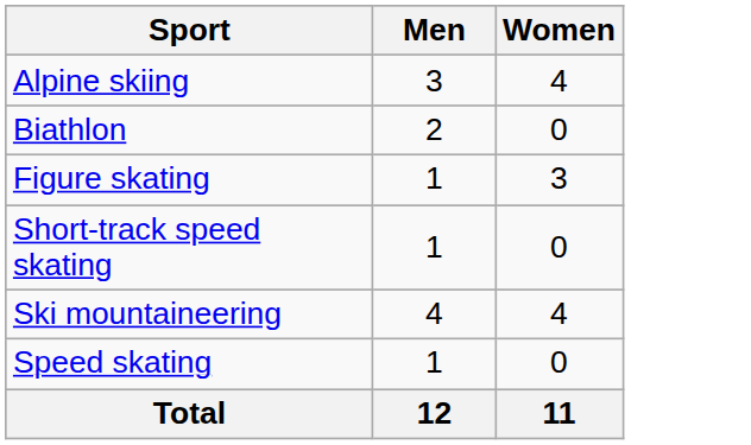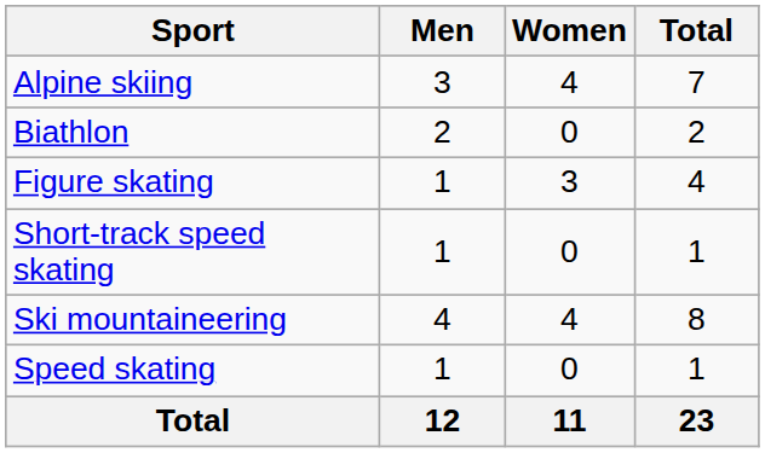+ column: Total | 7 | 2 | 4 | 1 | 8 | 1 | 23
